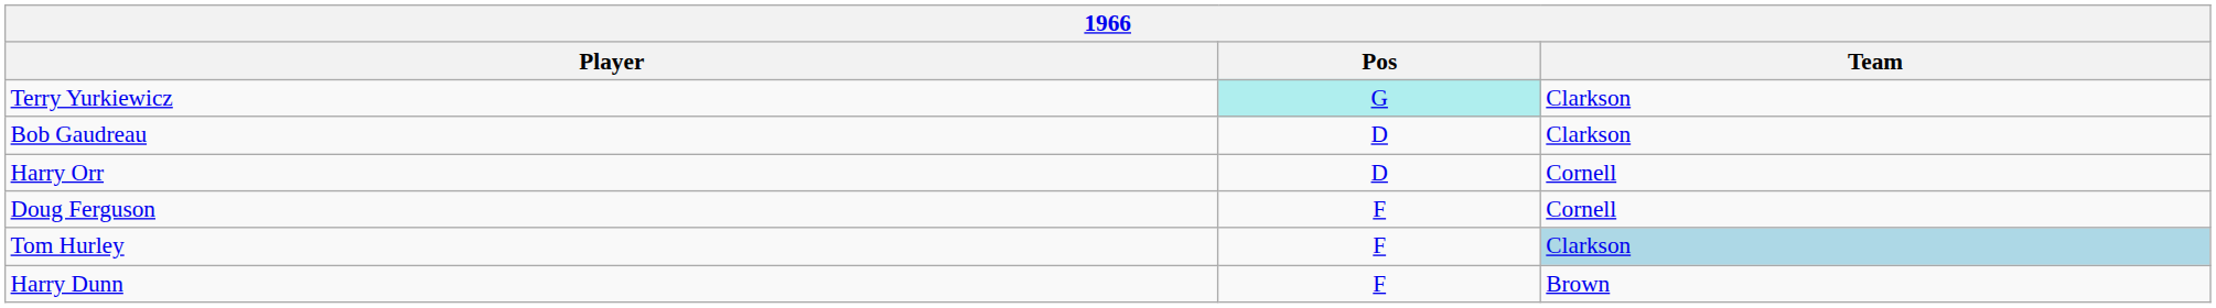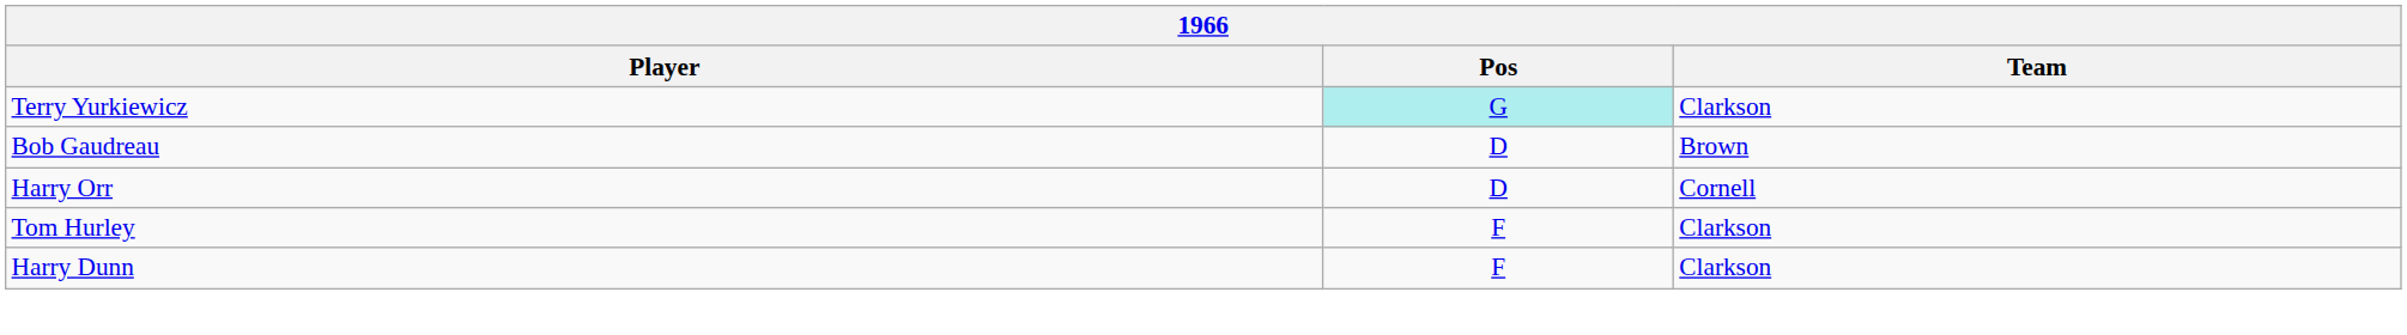Bob Gaudreau | Team: Clarkson -> Brown
- row: Doug Ferguson | F | Cornell
Tom Hurley | Team: lightblue background -> no background
Harry Dunn | Team: Brown -> Clarkson
